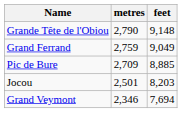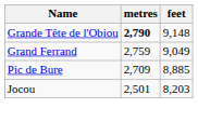Grande Tête de l'Obiou | metres: normal -> bold
- row: Grand Veymont | 2,346 | 7,694
